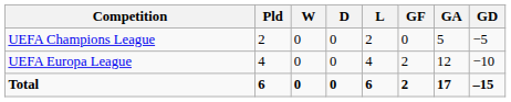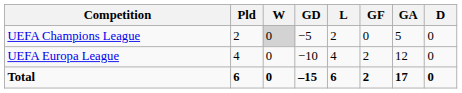columns swapped: D <-> GD
UEFA Champions League | W: no background -> lightgrey background
